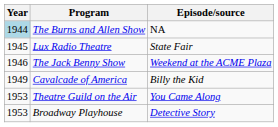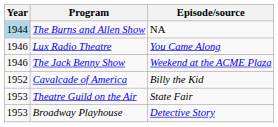Lux Radio Theatre | Year: 1945 -> 1946
Lux Radio Theatre | Episode/source: State Fair -> You Came Along
Cavalcade of America | Year: 1949 -> 1952
Theatre Guild on the Air | Episode/source: You Came Along -> State Fair
